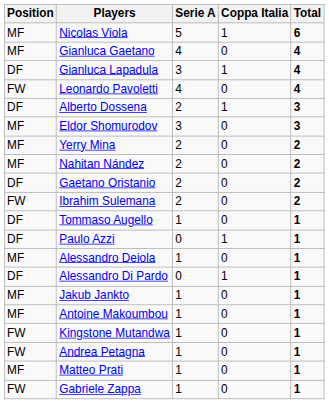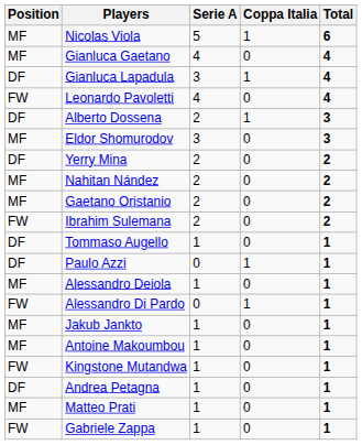Yerry Mina | Position: MF -> DF
Gaetano Oristanio | Position: DF -> MF
Alessandro Di Pardo | Position: DF -> FW
Andrea Petagna | Position: FW -> DF
